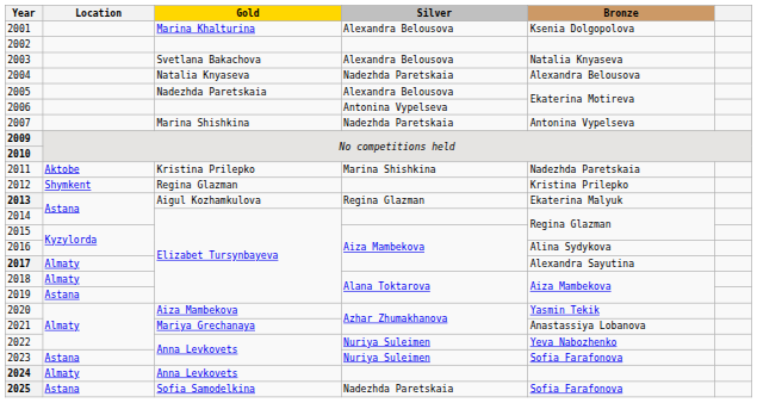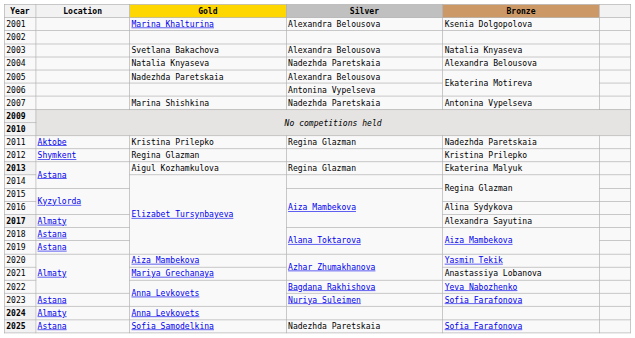2011 | Silver: Marina Shishkina -> Regina Glazman
2018 | Location: Almaty -> Astana
2022 | Silver: Nuriya Suleimen -> Bagdana Rakhishova
